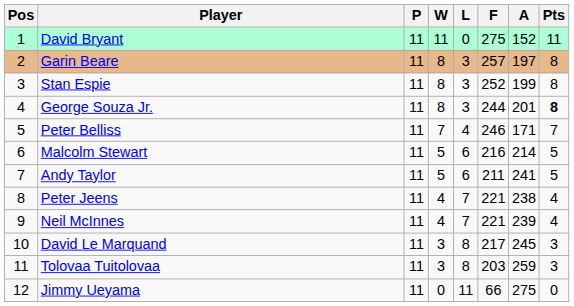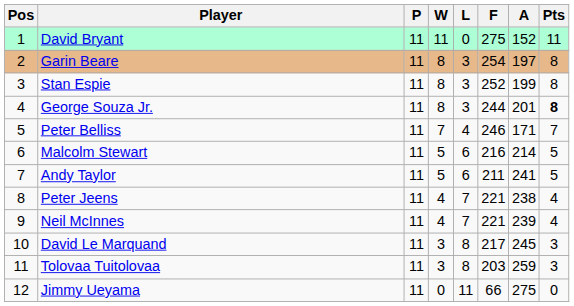Garin Beare | F: 257 -> 254
